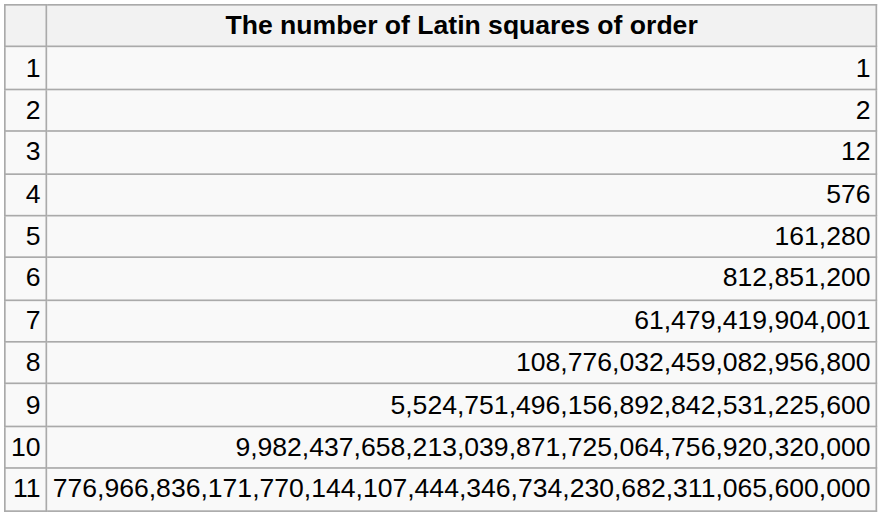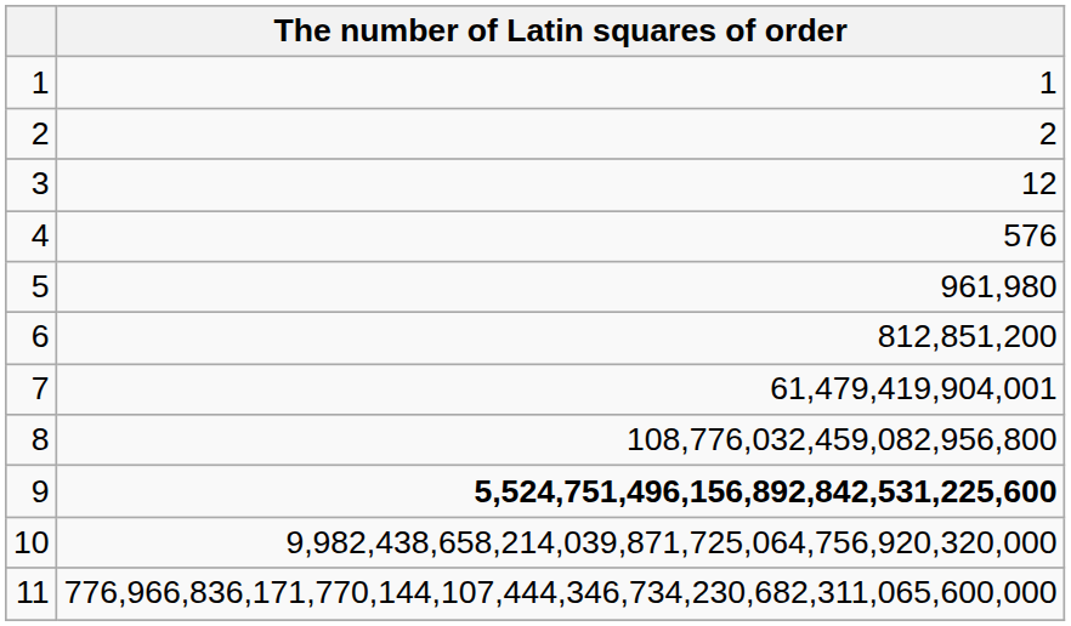5 | The number of Latin squares of order: 161,280 -> 961,980
9 | The number of Latin squares of order: normal -> bold
10 | The number of Latin squares of order: 9,982,437,658,213,039,871,725,064,756,920,320,000 -> 9,982,438,658,214,039,871,725,064,756,920,320,000
